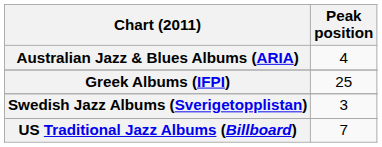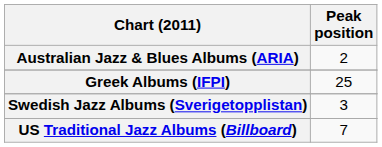Australian Jazz & Blues Albums (ARIA) | Peak position: 4 -> 2
